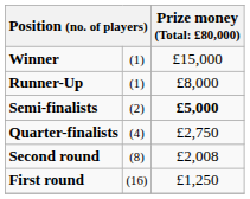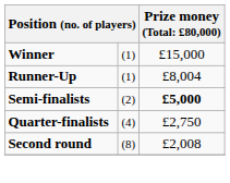Runner-Up | column 3: £8,000 -> £8,004
- row: First round | (16) | £1,250
